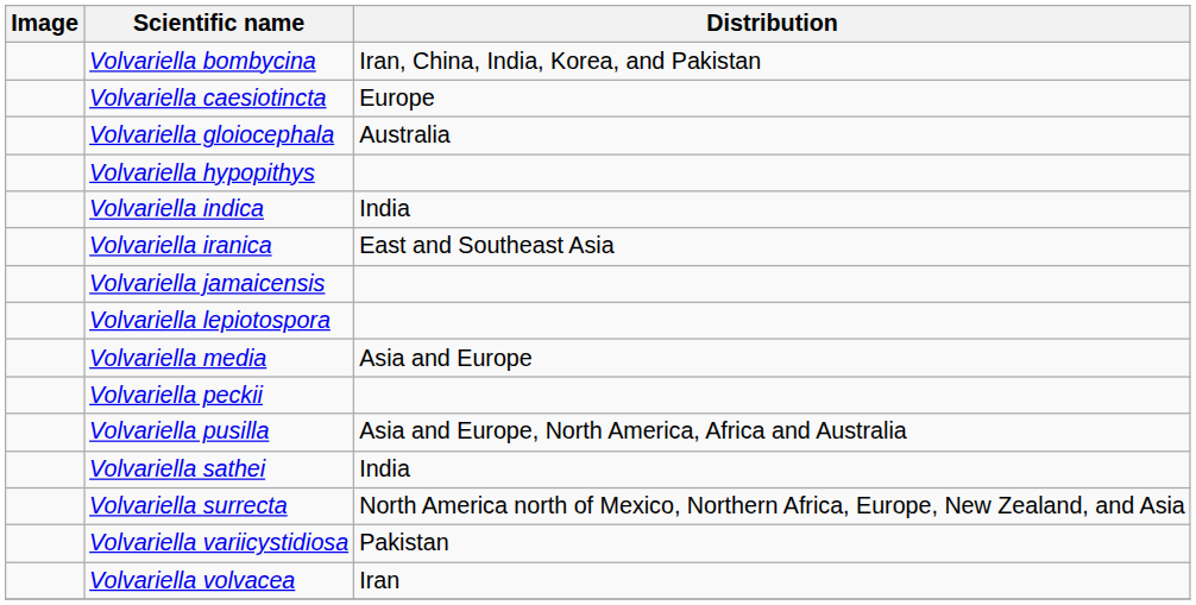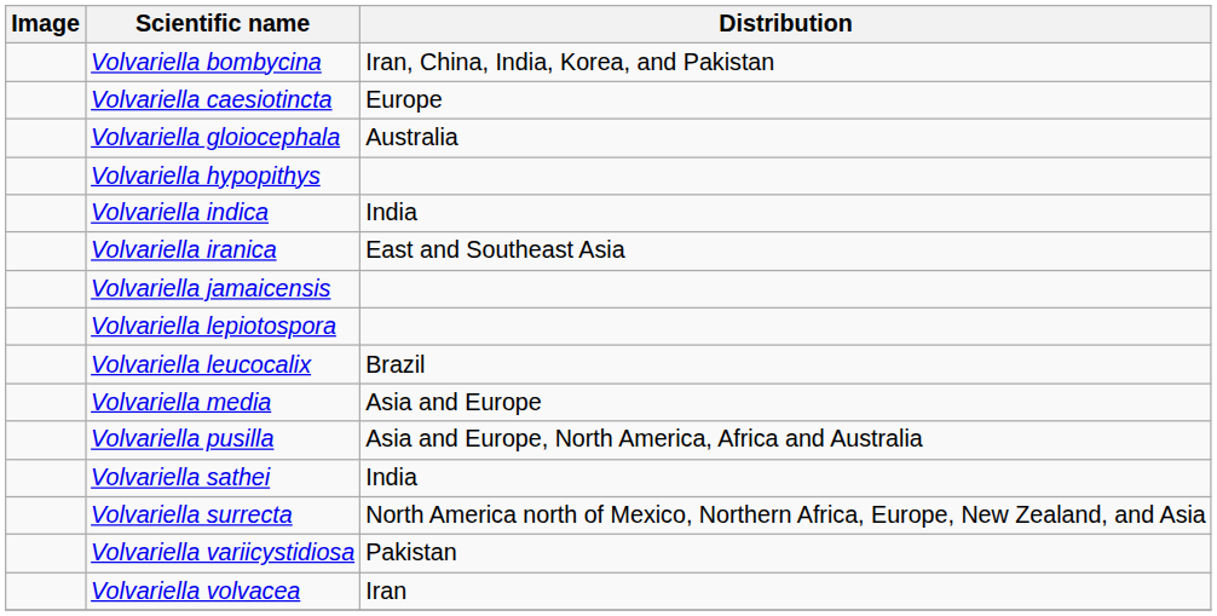+ row: Volvariella leucocalix | Brazil
- row: Volvariella peckii
